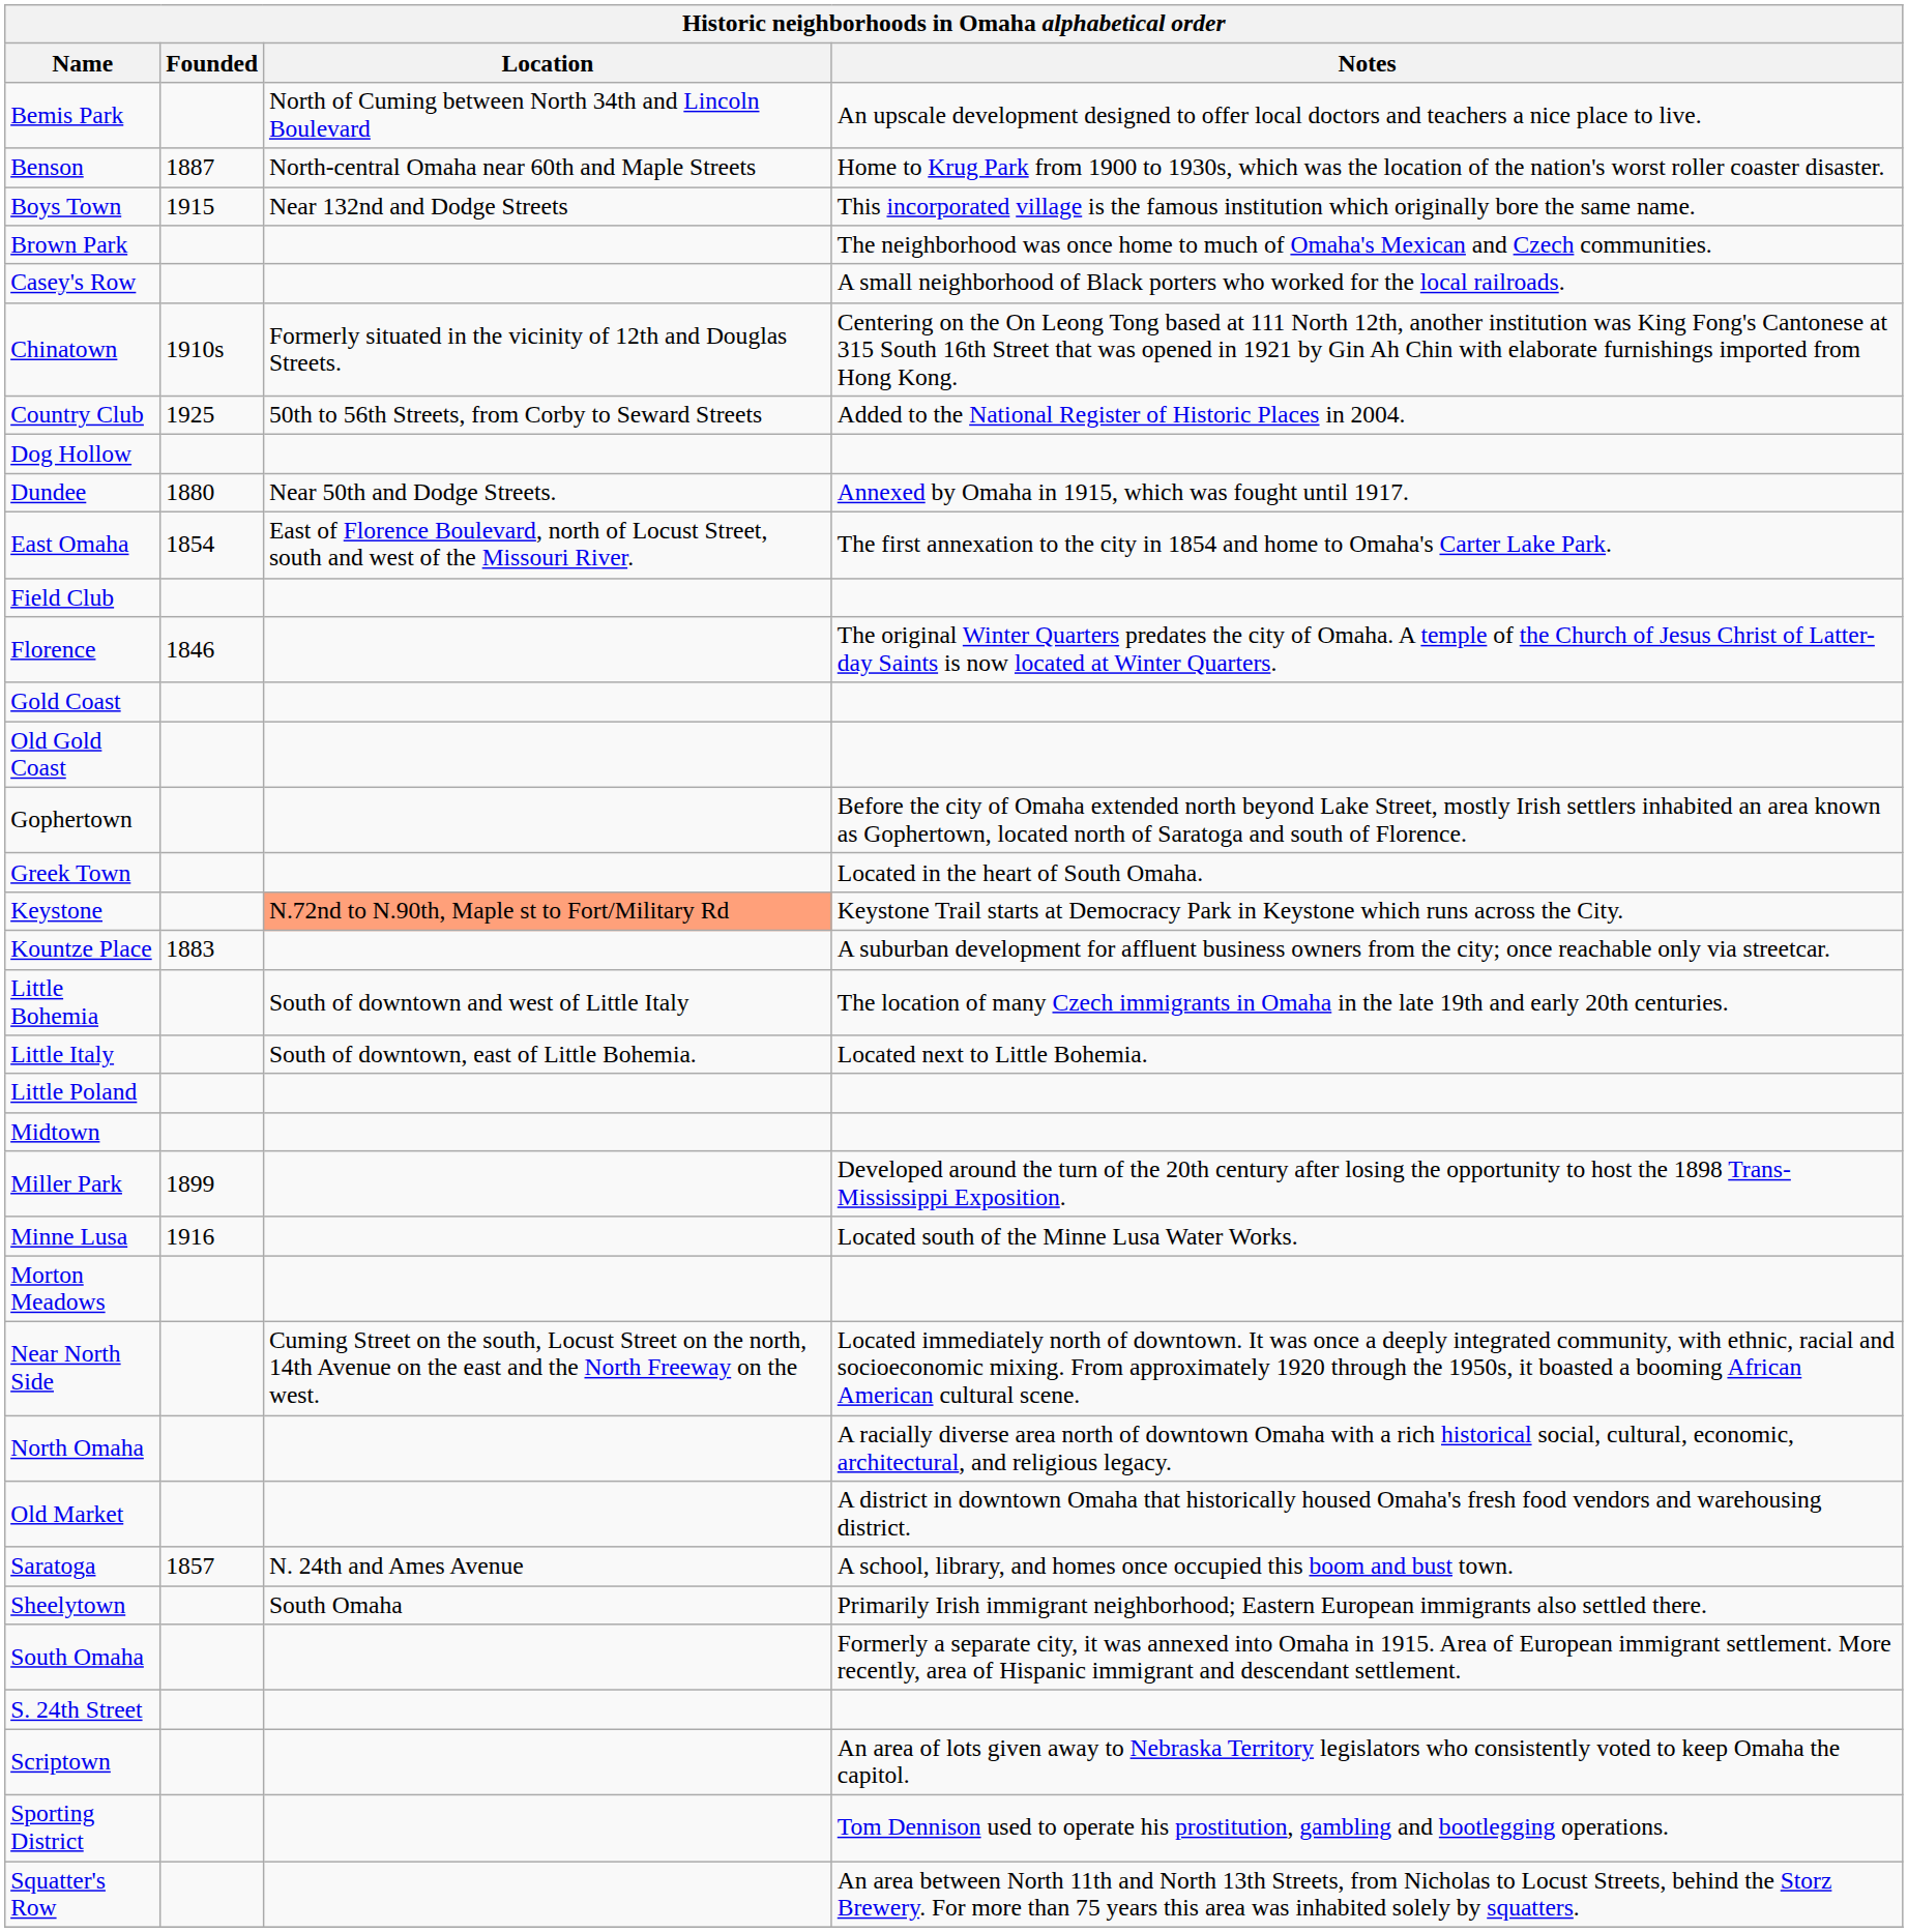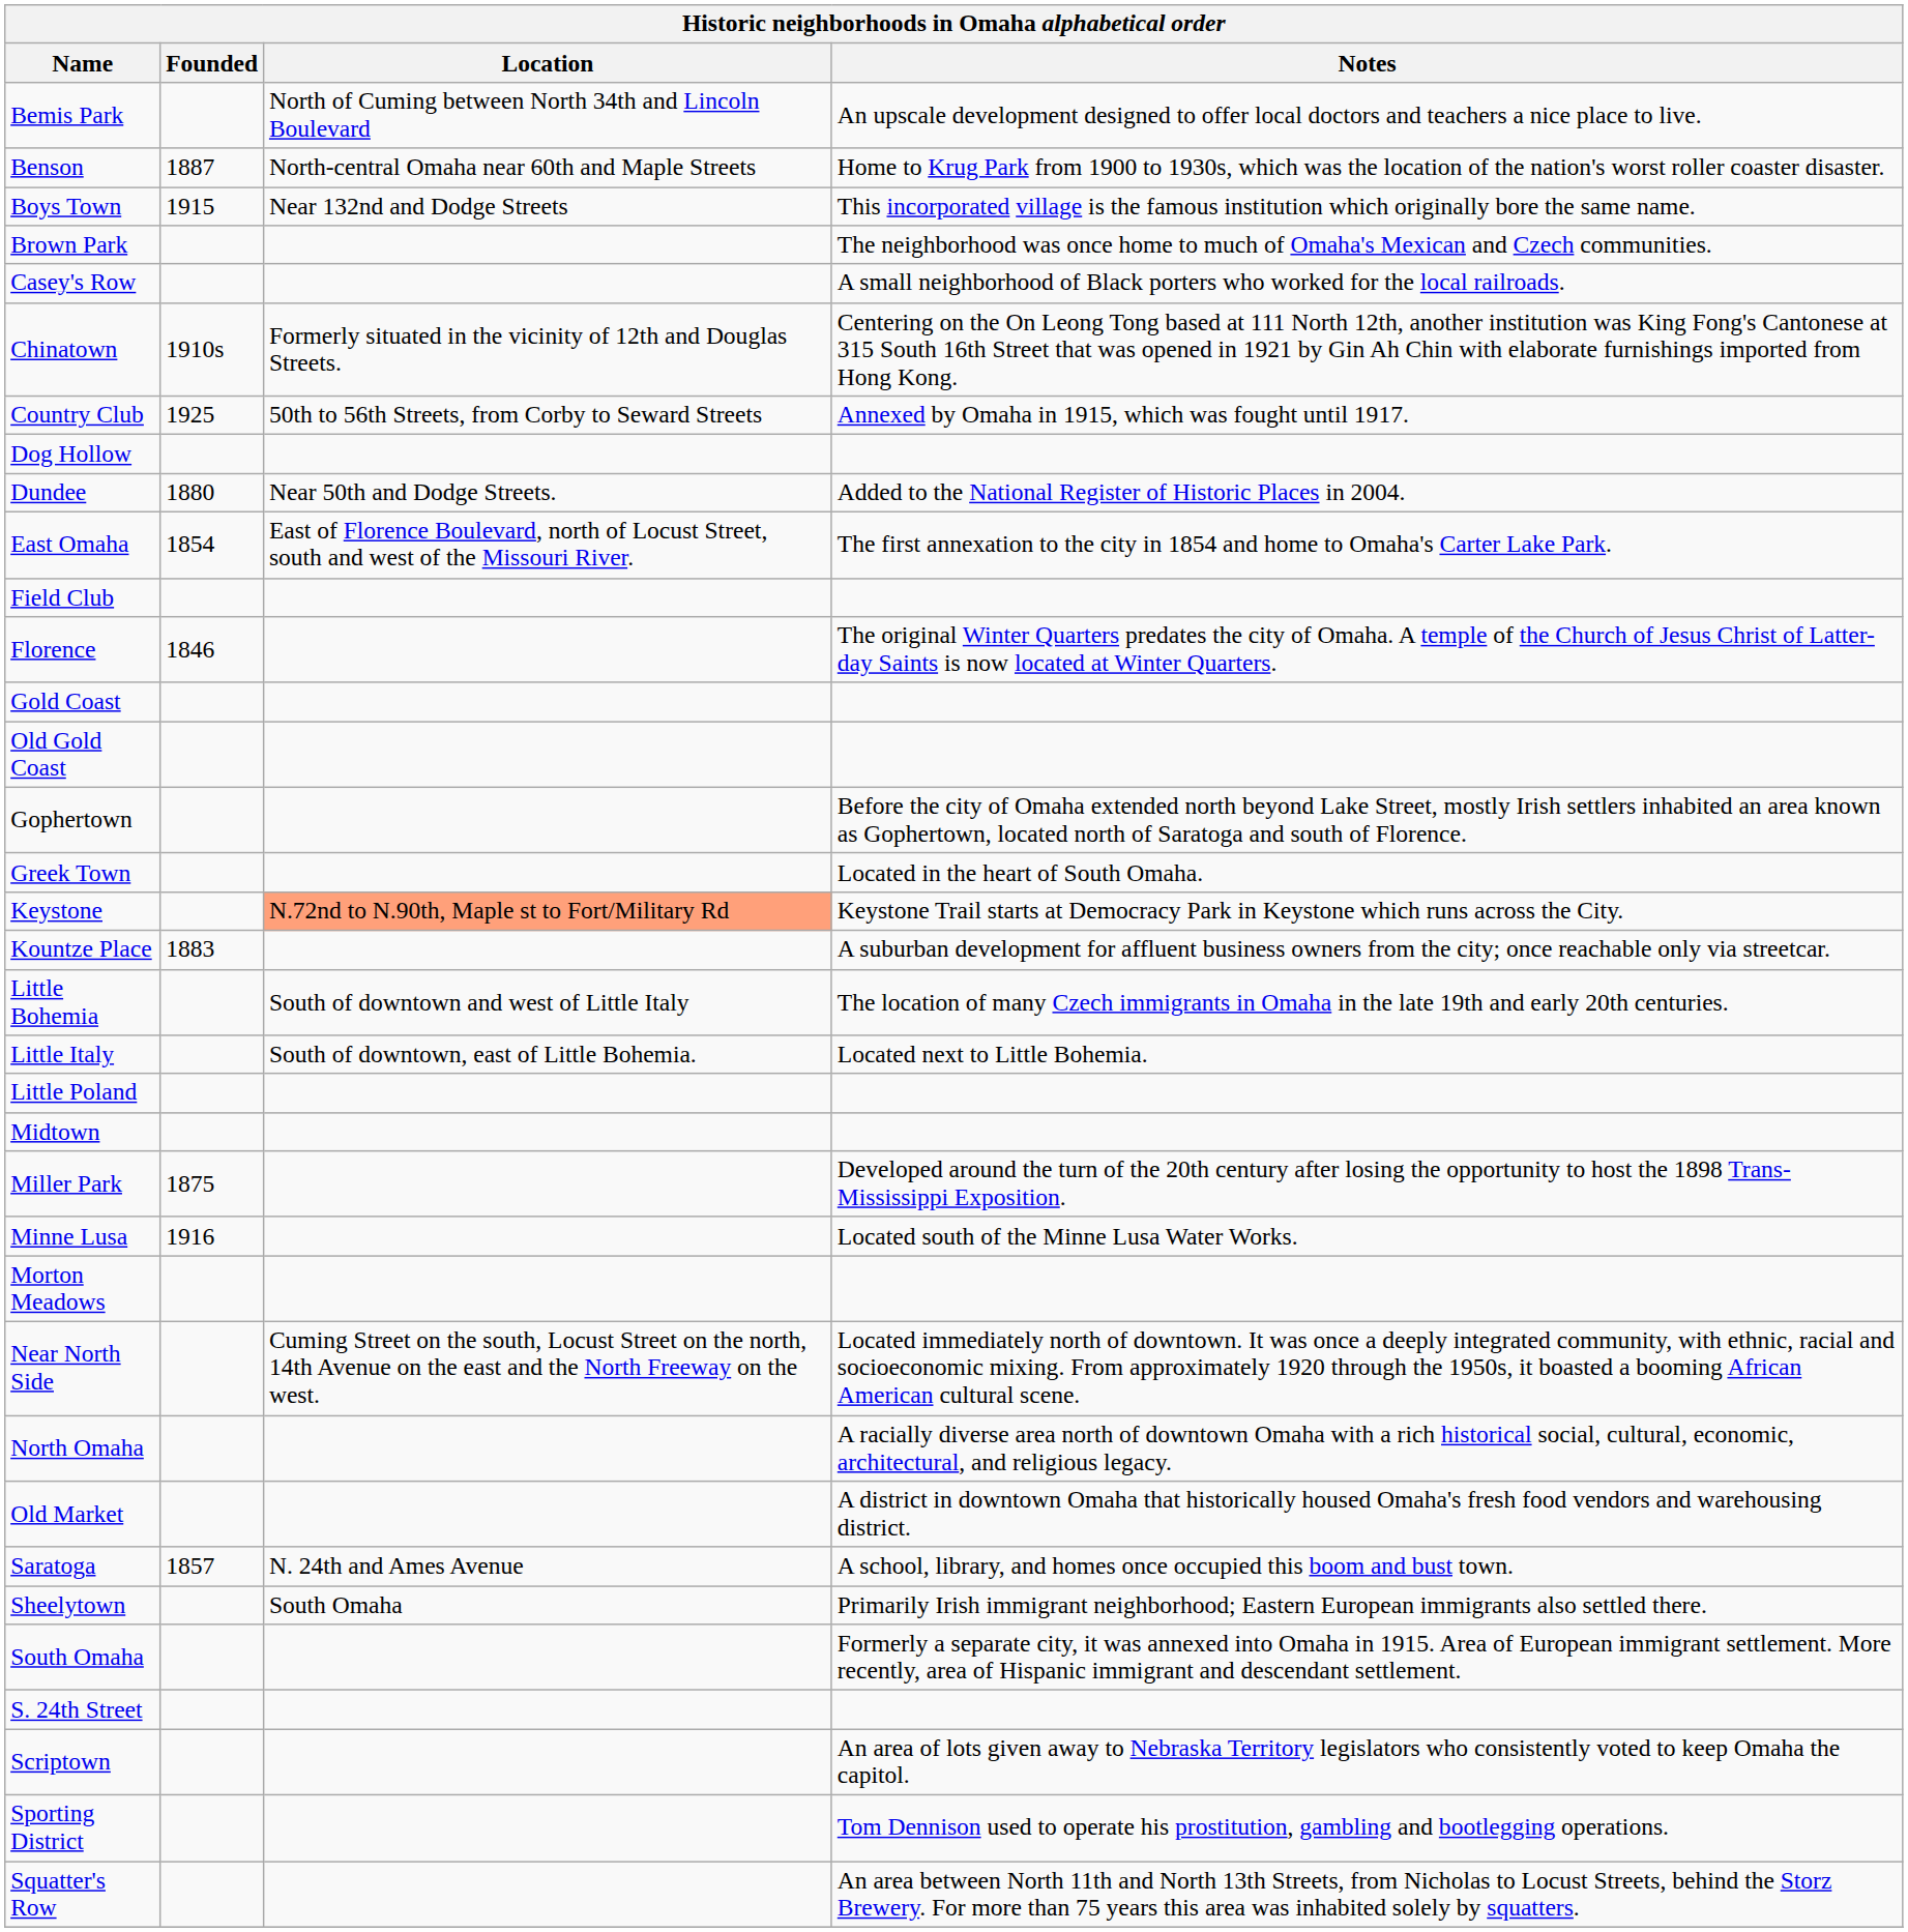Country Club | Notes: Added to the National Register of Historic Places in 2004. -> Annexed by Omaha in 1915, which was fought until 1917.
Dundee | Notes: Annexed by Omaha in 1915, which was fought until 1917. -> Added to the National Register of Historic Places in 2004.
Miller Park | Founded: 1899 -> 1875
